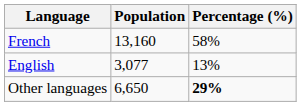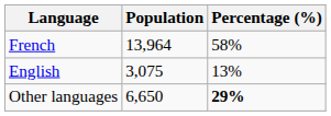French | Population: 13,160 -> 13,964
English | Population: 3,077 -> 3,075
